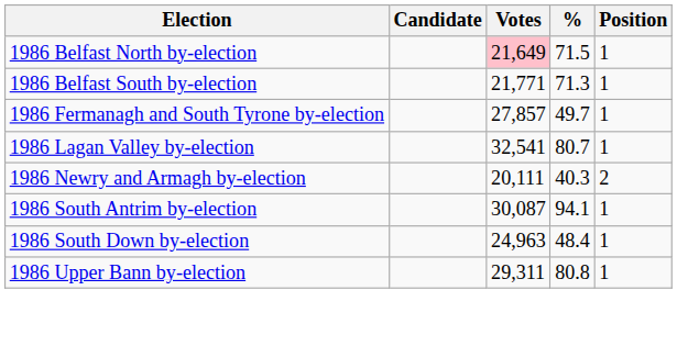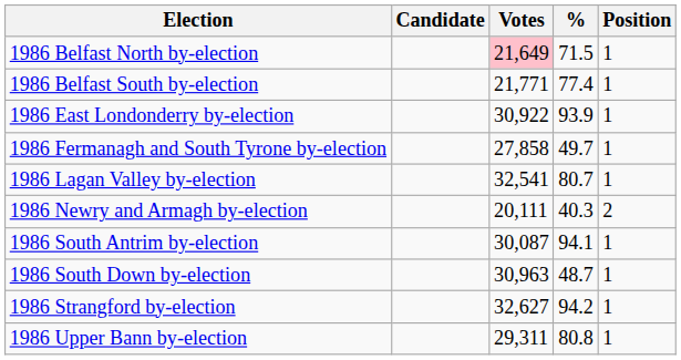1986 Belfast South by-election | %: 71.3 -> 77.4
+ row: 1986 East Londonderry by-election | 30,922 | 93.9 | 1
1986 Fermanagh and South Tyrone by-election | Votes: 27,857 -> 27,858
1986 South Down by-election | Votes: 24,963 -> 30,963
1986 South Down by-election | %: 48.4 -> 48.7
+ row: 1986 Strangford by-election | 32,627 | 94.2 | 1
